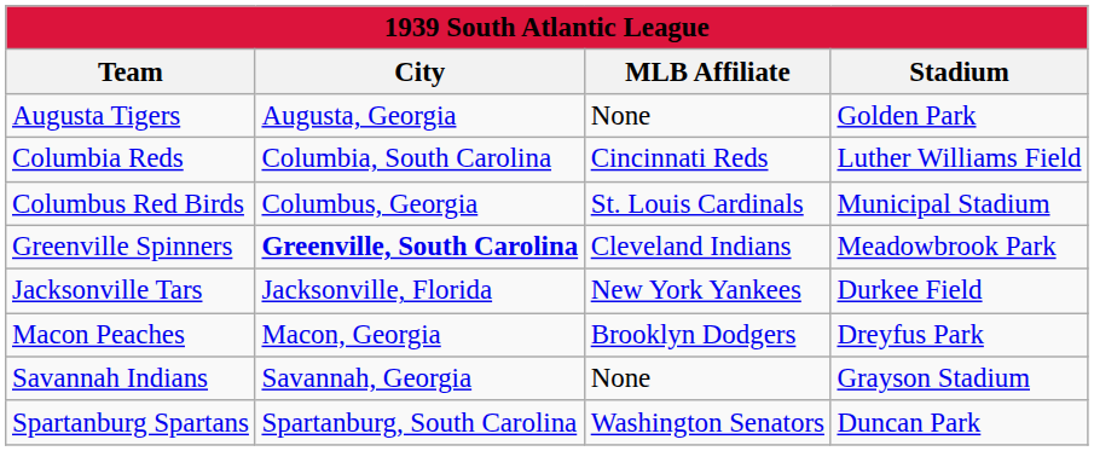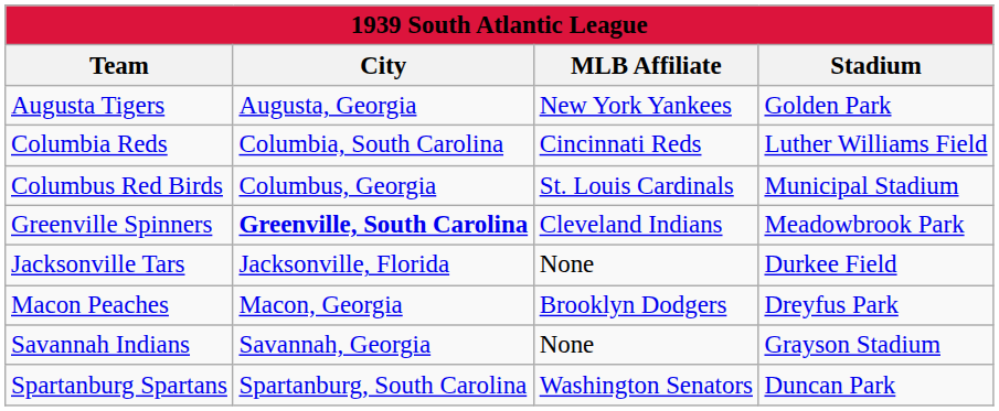Augusta Tigers | MLB Affiliate: None -> New York Yankees
Jacksonville Tars | MLB Affiliate: New York Yankees -> None
